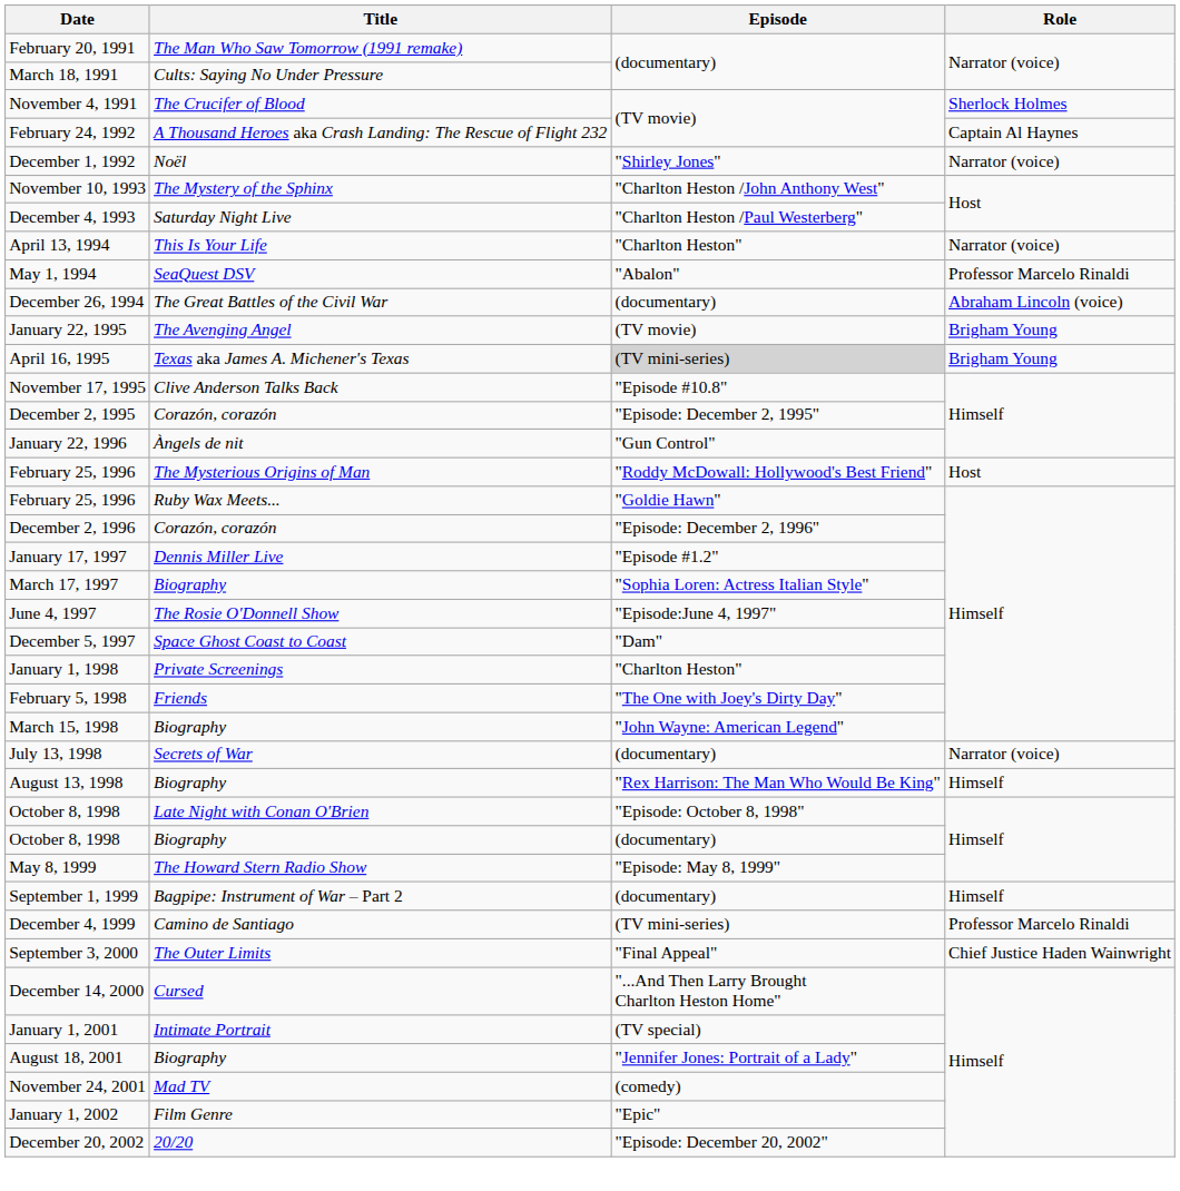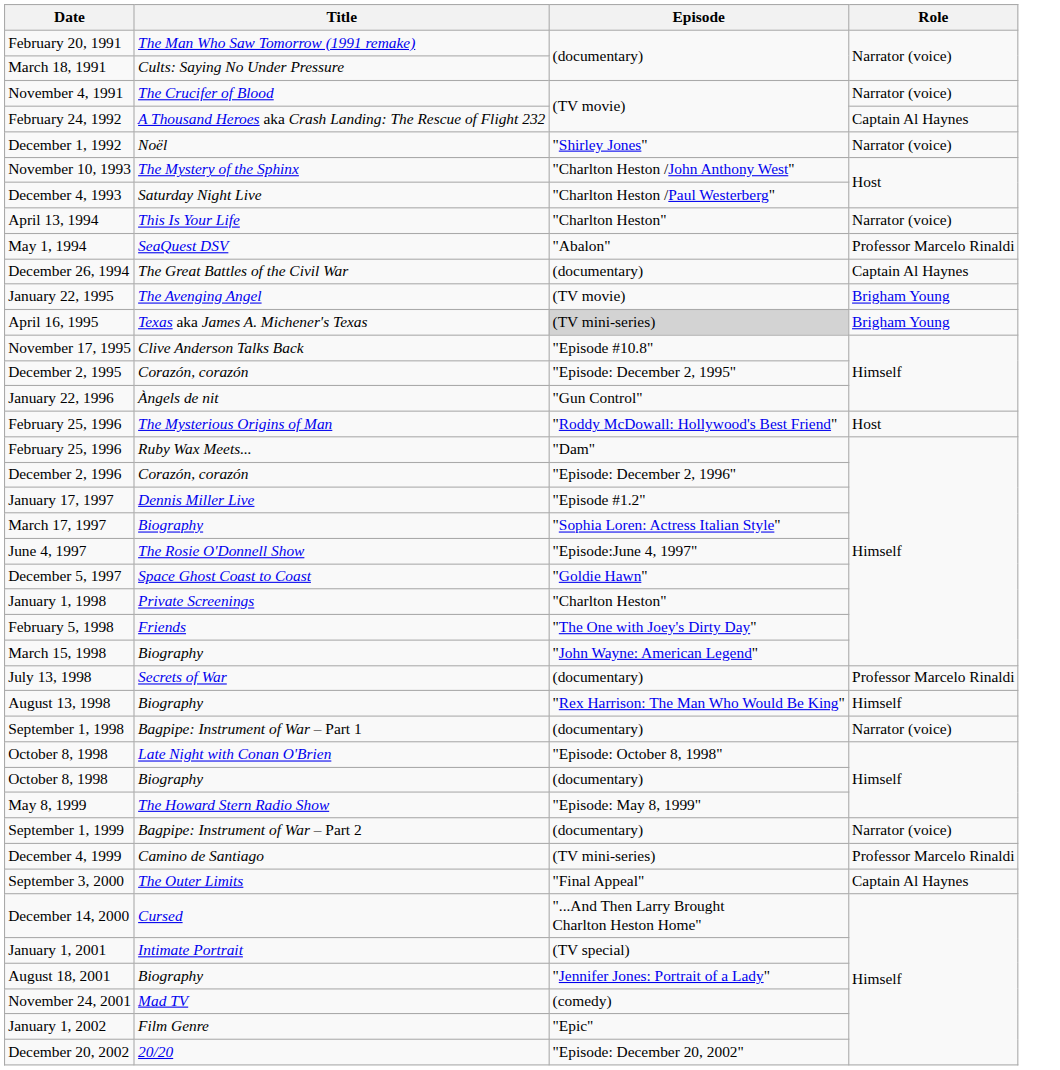November 4, 1991 | Role: Sherlock Holmes -> Narrator (voice)
December 26, 1994 | Role: Abraham Lincoln (voice) -> Captain Al Haynes
February 25, 1996 / Ruby Wax Meets... | Episode: "Goldie Hawn" -> "Dam"
December 5, 1997 | Episode: "Dam" -> "Goldie Hawn"
July 13, 1998 | Role: Narrator (voice) -> Professor Marcelo Rinaldi
+ row: September 1, 1998 | Bagpipe: Instrument of War – Part 1 | (documentary) | Narrator (voice)
September 1, 1999 | Role: Himself -> Narrator (voice)
September 3, 2000 | Role: Chief Justice Haden Wainwright -> Captain Al Haynes
